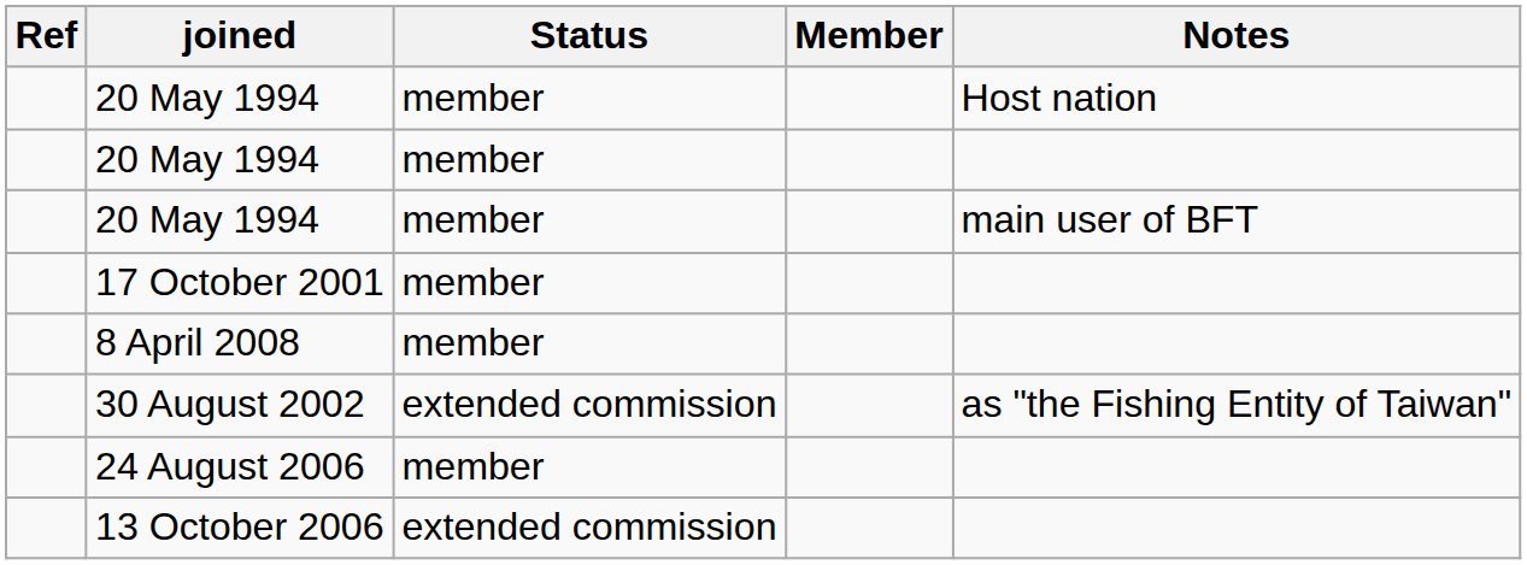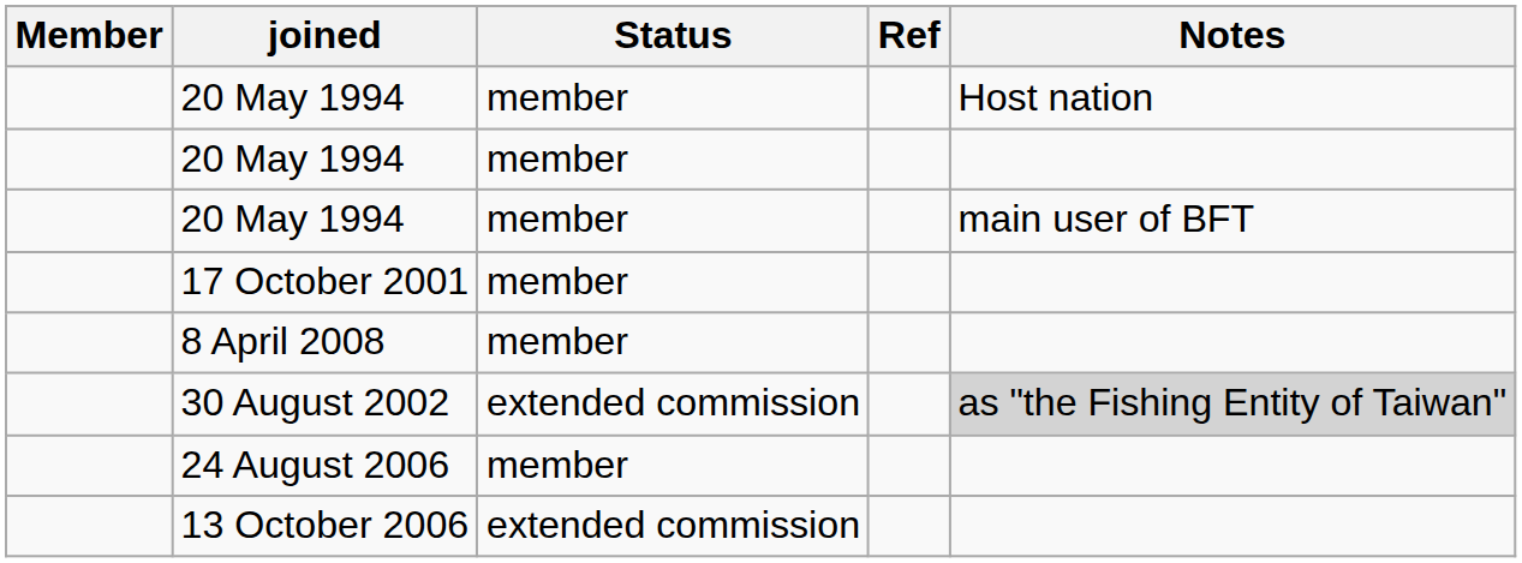columns swapped: Member <-> Ref
30 August 2002 | Notes: no background -> lightgrey background
